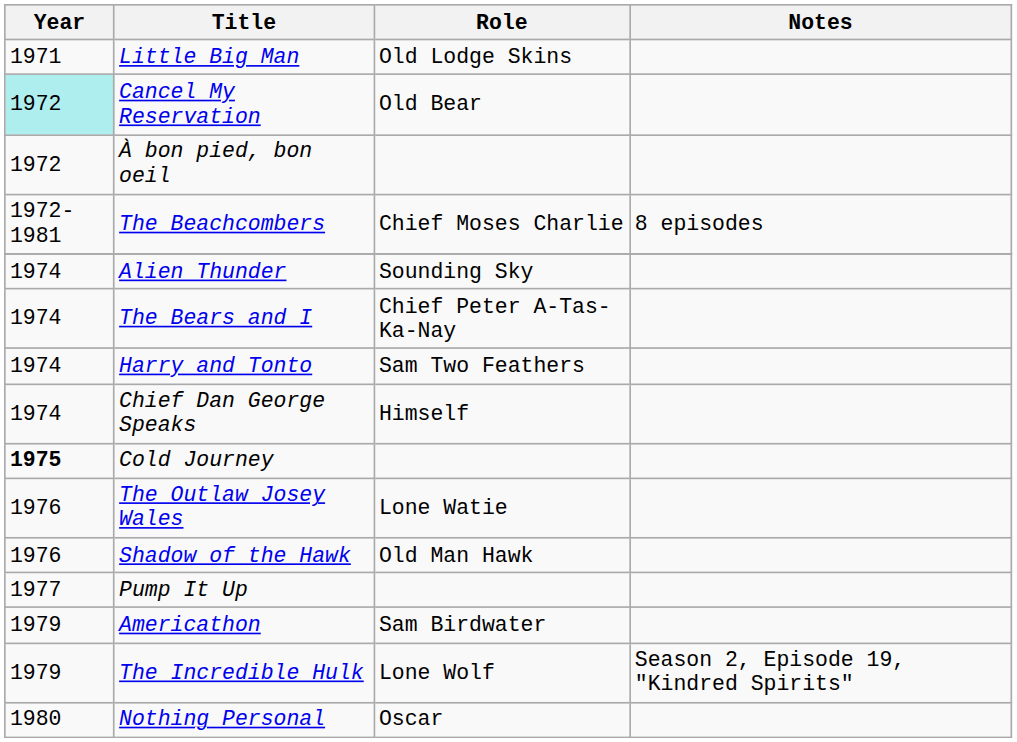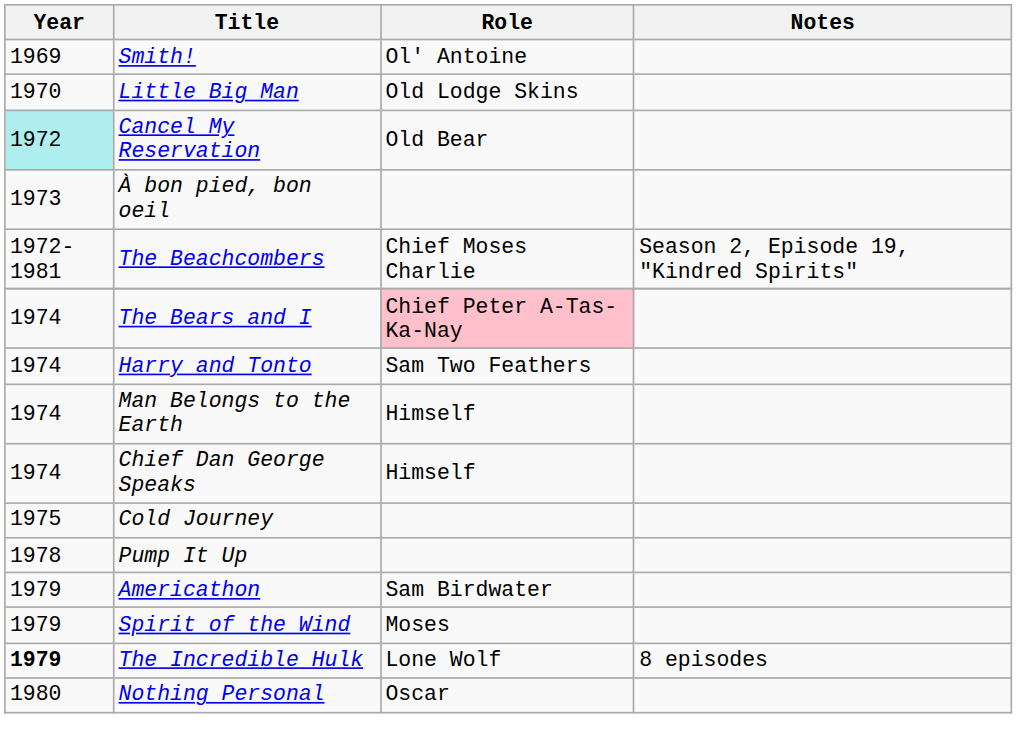+ row: 1969 | Smith! | Ol' Antoine
Little Big Man | Year: 1971 -> 1970
À bon pied, bon oeil | Year: 1972 -> 1973
The Beachcombers | Notes: 8 episodes -> Season 2, Episode 19, "Kindred Spirits"
- row: 1974 | Alien Thunder | Sounding Sky
The Bears and I | Role: no background -> pink background
+ row: 1974 | Man Belongs to the Earth | Himself
Cold Journey | Year: bold -> normal
- row: 1976 | The Outlaw Josey Wales | Lone Watie
- row: 1976 | Shadow of the Hawk | Old Man Hawk
Pump It Up | Year: 1977 -> 1978
+ row: 1979 | Spirit of the Wind | Moses
The Incredible Hulk | Year: normal -> bold
The Incredible Hulk | Notes: Season 2, Episode 19, "Kindred Spirits" -> 8 episodes
